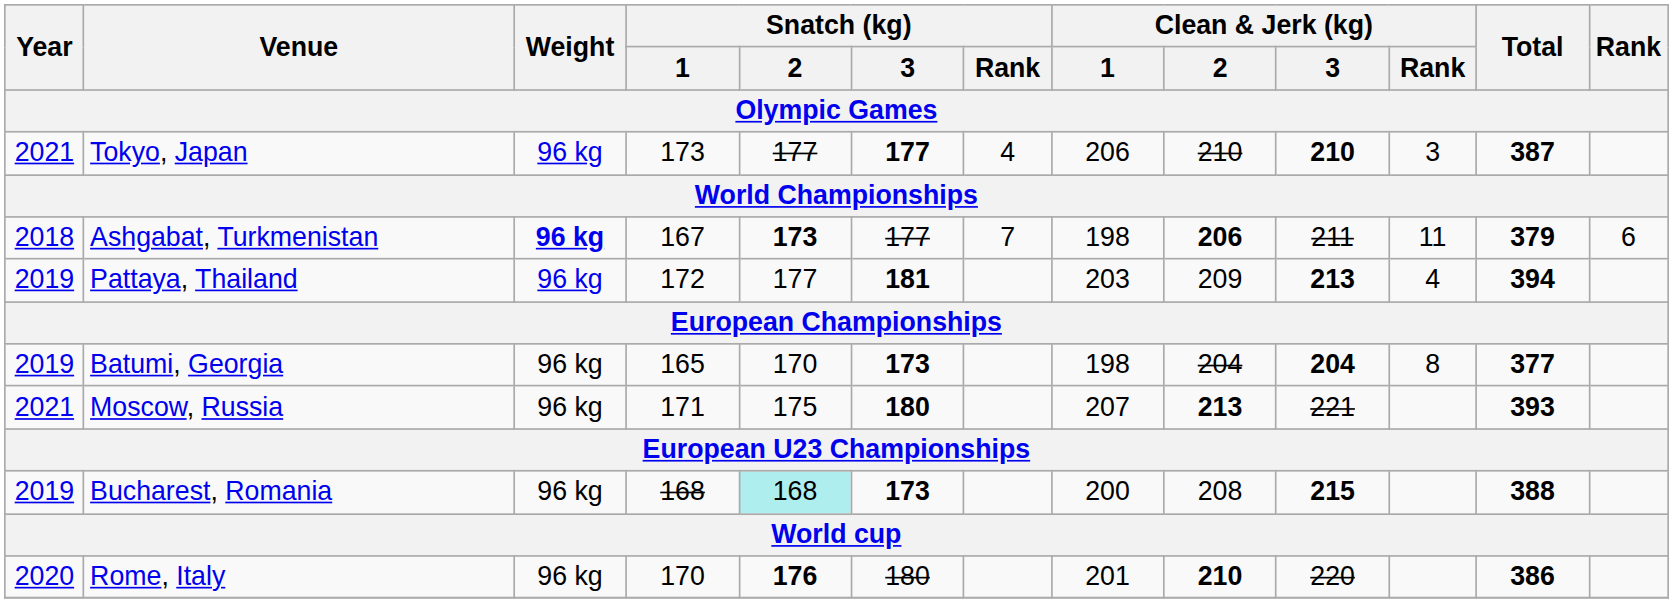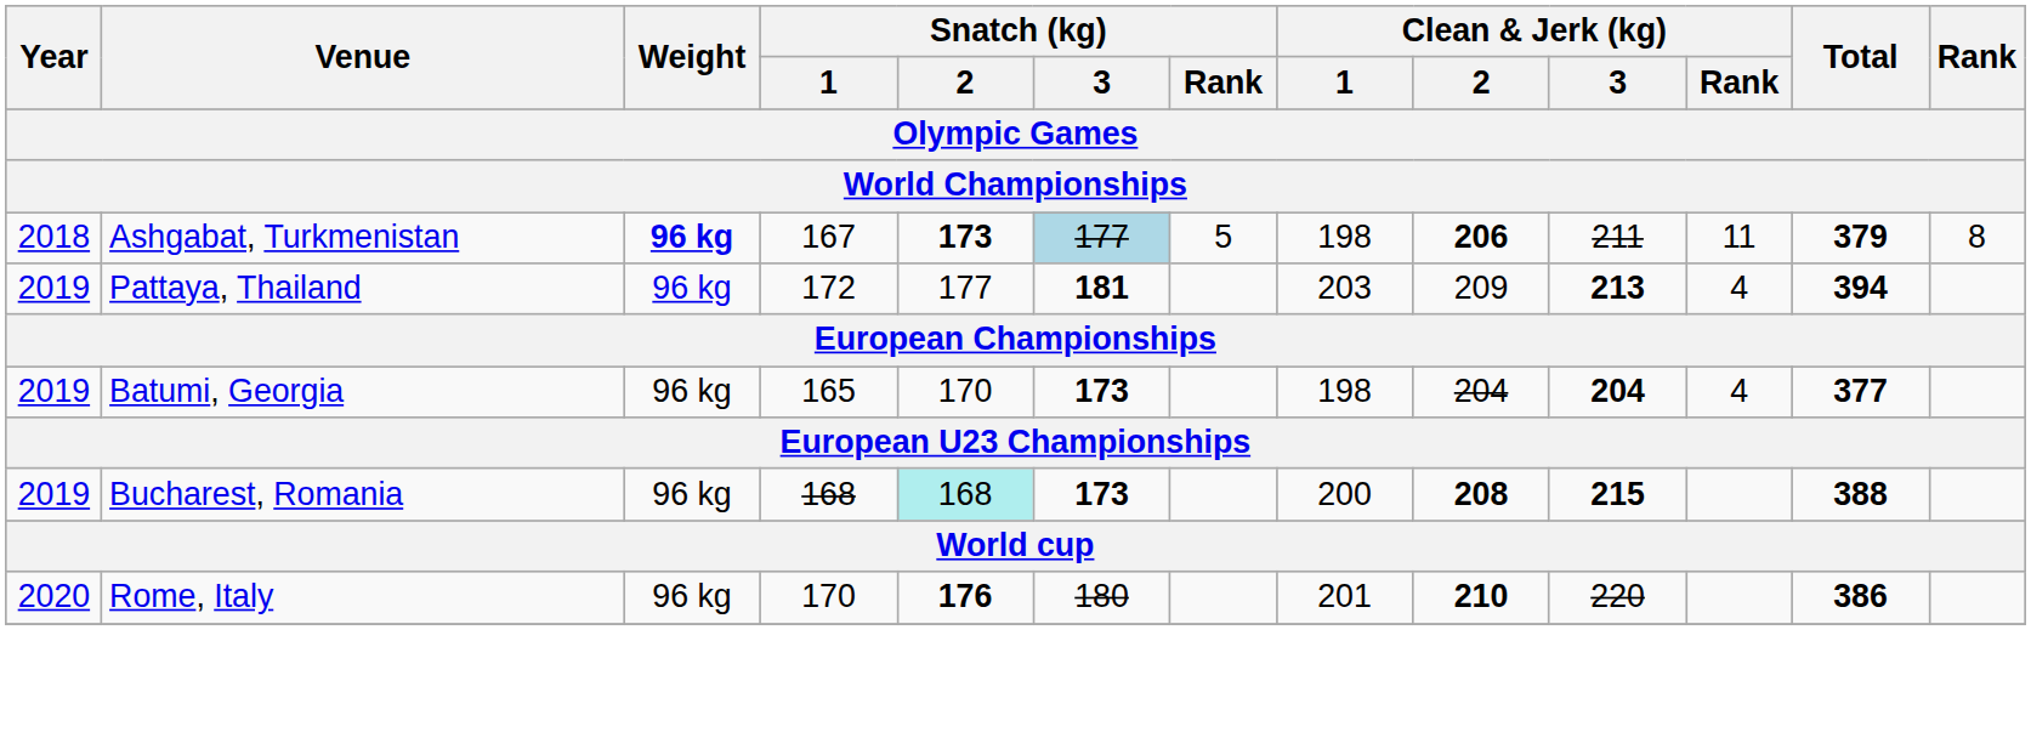- row: 2021 | Tokyo, Japan | 96 kg | 173 | 177 | 177 | 4 | 206 | 210 | 210 | 3 | 387
Ashgabat, Turkmenistan | Snatch (kg) / 3: no background -> lightblue background
Ashgabat, Turkmenistan | Snatch (kg) / Rank: 7 -> 5
Ashgabat, Turkmenistan | Rank: 6 -> 8
Batumi, Georgia | Clean & Jerk (kg) / Rank: 8 -> 4
- row: 2021 | Moscow, Russia | 96 kg | 171 | 175 | 180 | 207 | 213 | 221 | 393
Bucharest, Romania | Clean & Jerk (kg) / 2: normal -> bold
